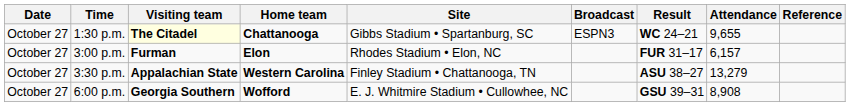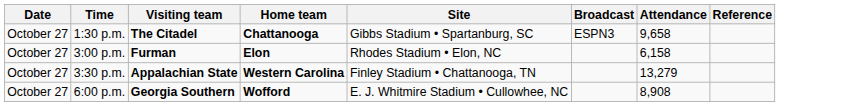- column: Result | WC 24–21 | FUR 31–17 | ASU 38–27 | GSU 39–31
1:30 p.m. | Visiting team: lightyellow background -> no background
1:30 p.m. | Attendance: 9,655 -> 9,658
3:00 p.m. | Attendance: 6,157 -> 6,158
